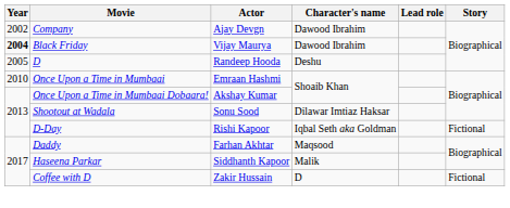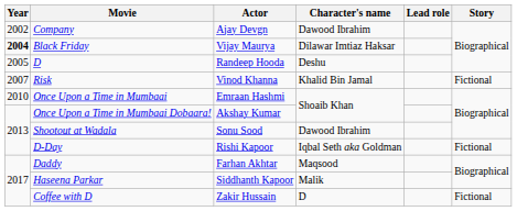Black Friday | Character's name: Dawood Ibrahim -> Dilawar Imtiaz Haksar
+ row: 2007 | Risk | Vinod Khanna | Khalid Bin Jamal | Fictional
Shootout at Wadala | Character's name: Dilawar Imtiaz Haksar -> Dawood Ibrahim
